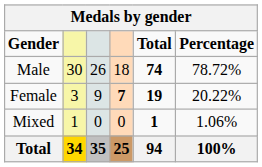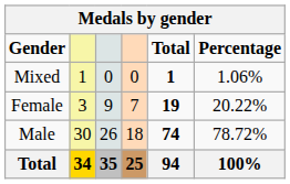rows swapped: Male <-> Mixed
Female | column 4: bold -> normal
